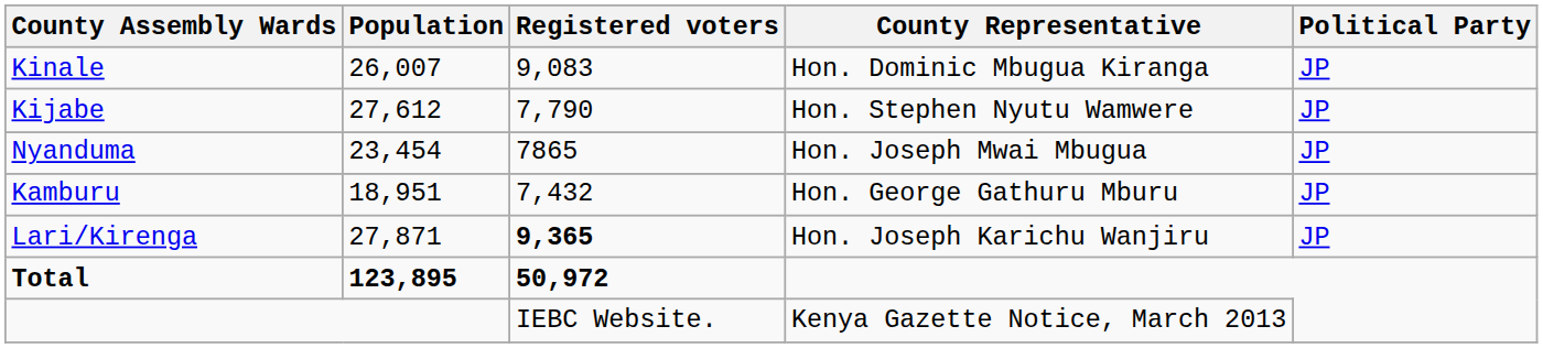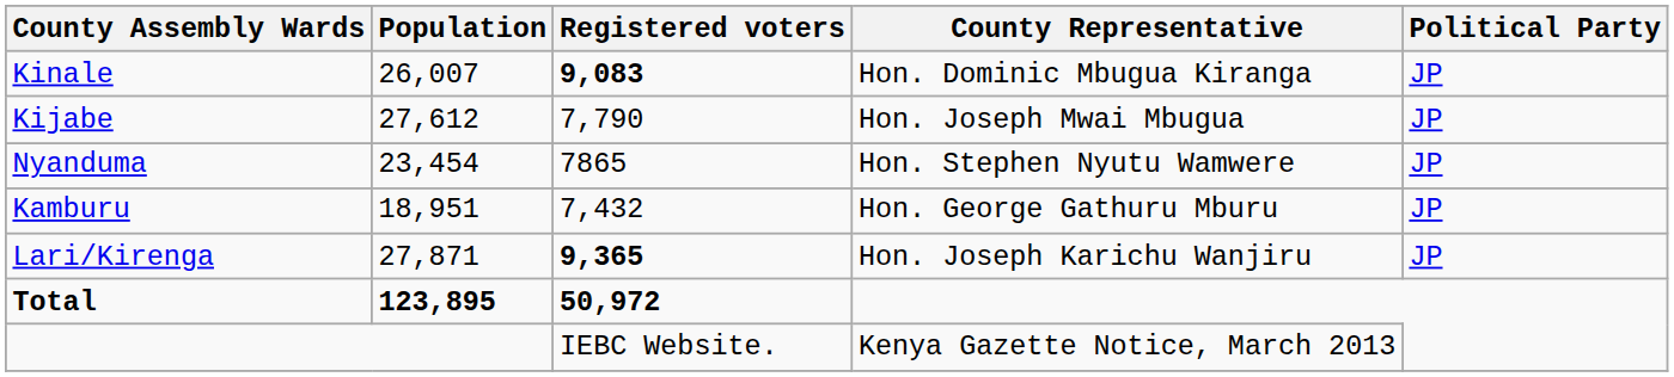Kinale | Registered voters: normal -> bold
Kijabe | County Representative: Hon. Stephen Nyutu Wamwere -> Hon. Joseph Mwai Mbugua
Nyanduma | County Representative: Hon. Joseph Mwai Mbugua -> Hon. Stephen Nyutu Wamwere
